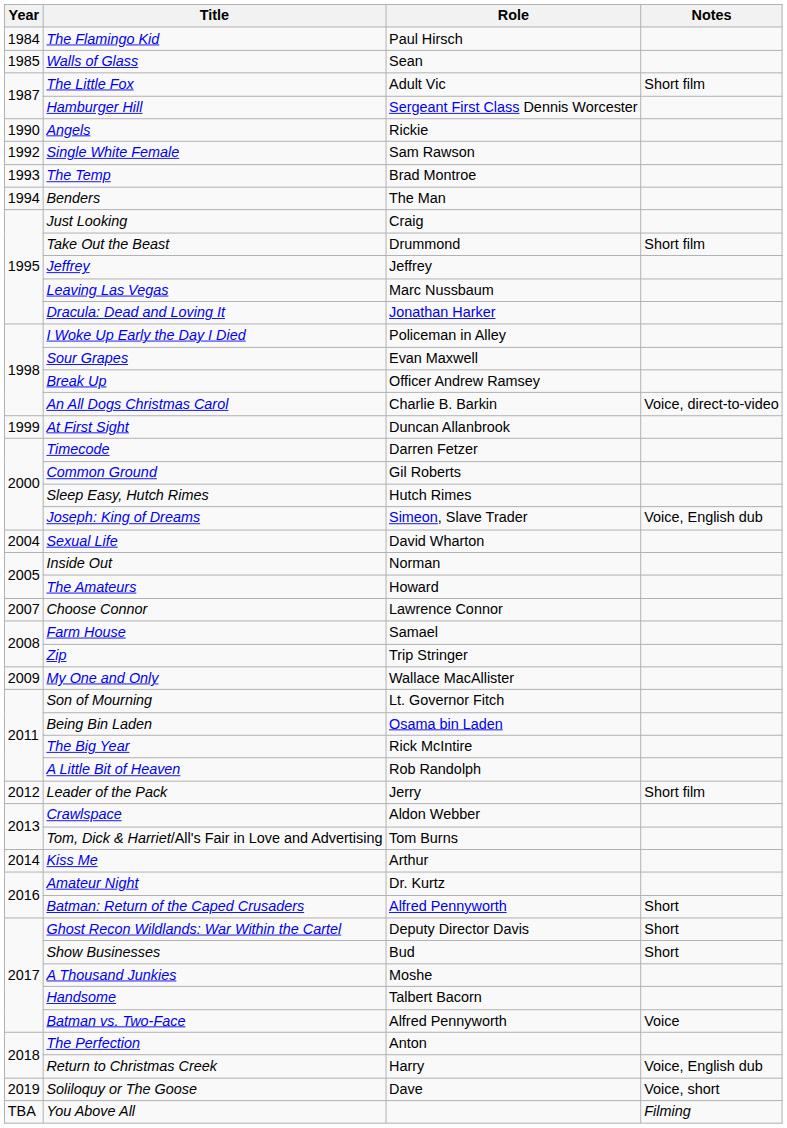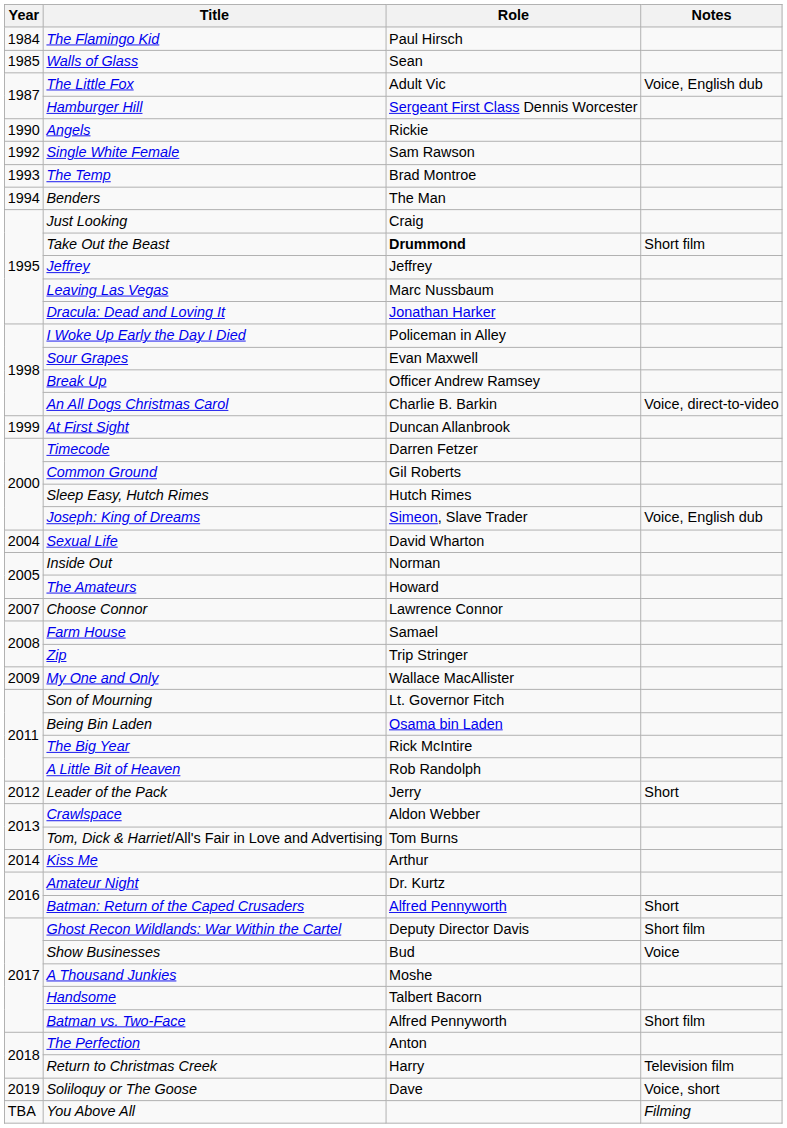The Little Fox | Notes: Short film -> Voice, English dub
Take Out the Beast | Role: normal -> bold
Leader of the Pack | Notes: Short film -> Short
Ghost Recon Wildlands: War Within the Cartel | Notes: Short -> Short film
Show Businesses | Notes: Short -> Voice
Batman vs. Two-Face | Notes: Voice -> Short film
Return to Christmas Creek | Notes: Voice, English dub -> Television film
